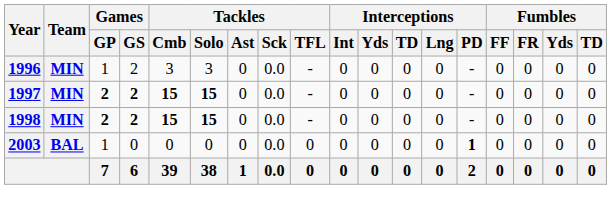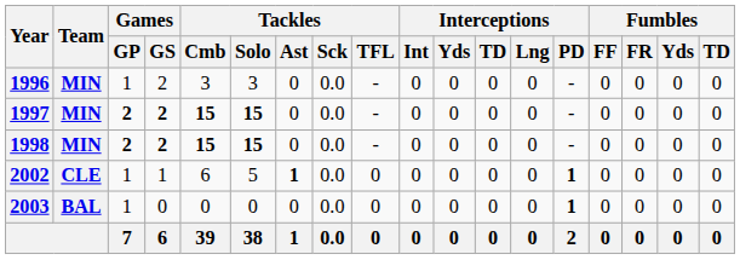+ row: 2002 | CLE | 1 | 1 | 6 | 5 | 1 | 0.0 | 0 | 0 | 0 | 0 | 0 | 1 | 0 | 0 | 0 | 0
